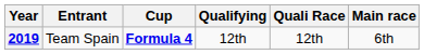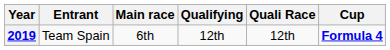columns swapped: Cup <-> Main race
